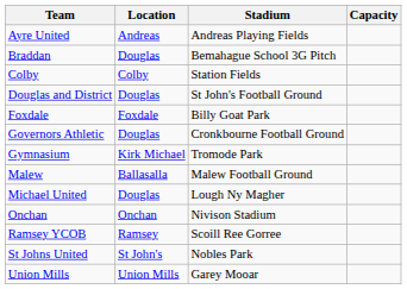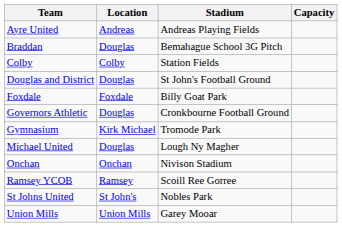- row: Malew | Ballasalla | Malew Football Ground
